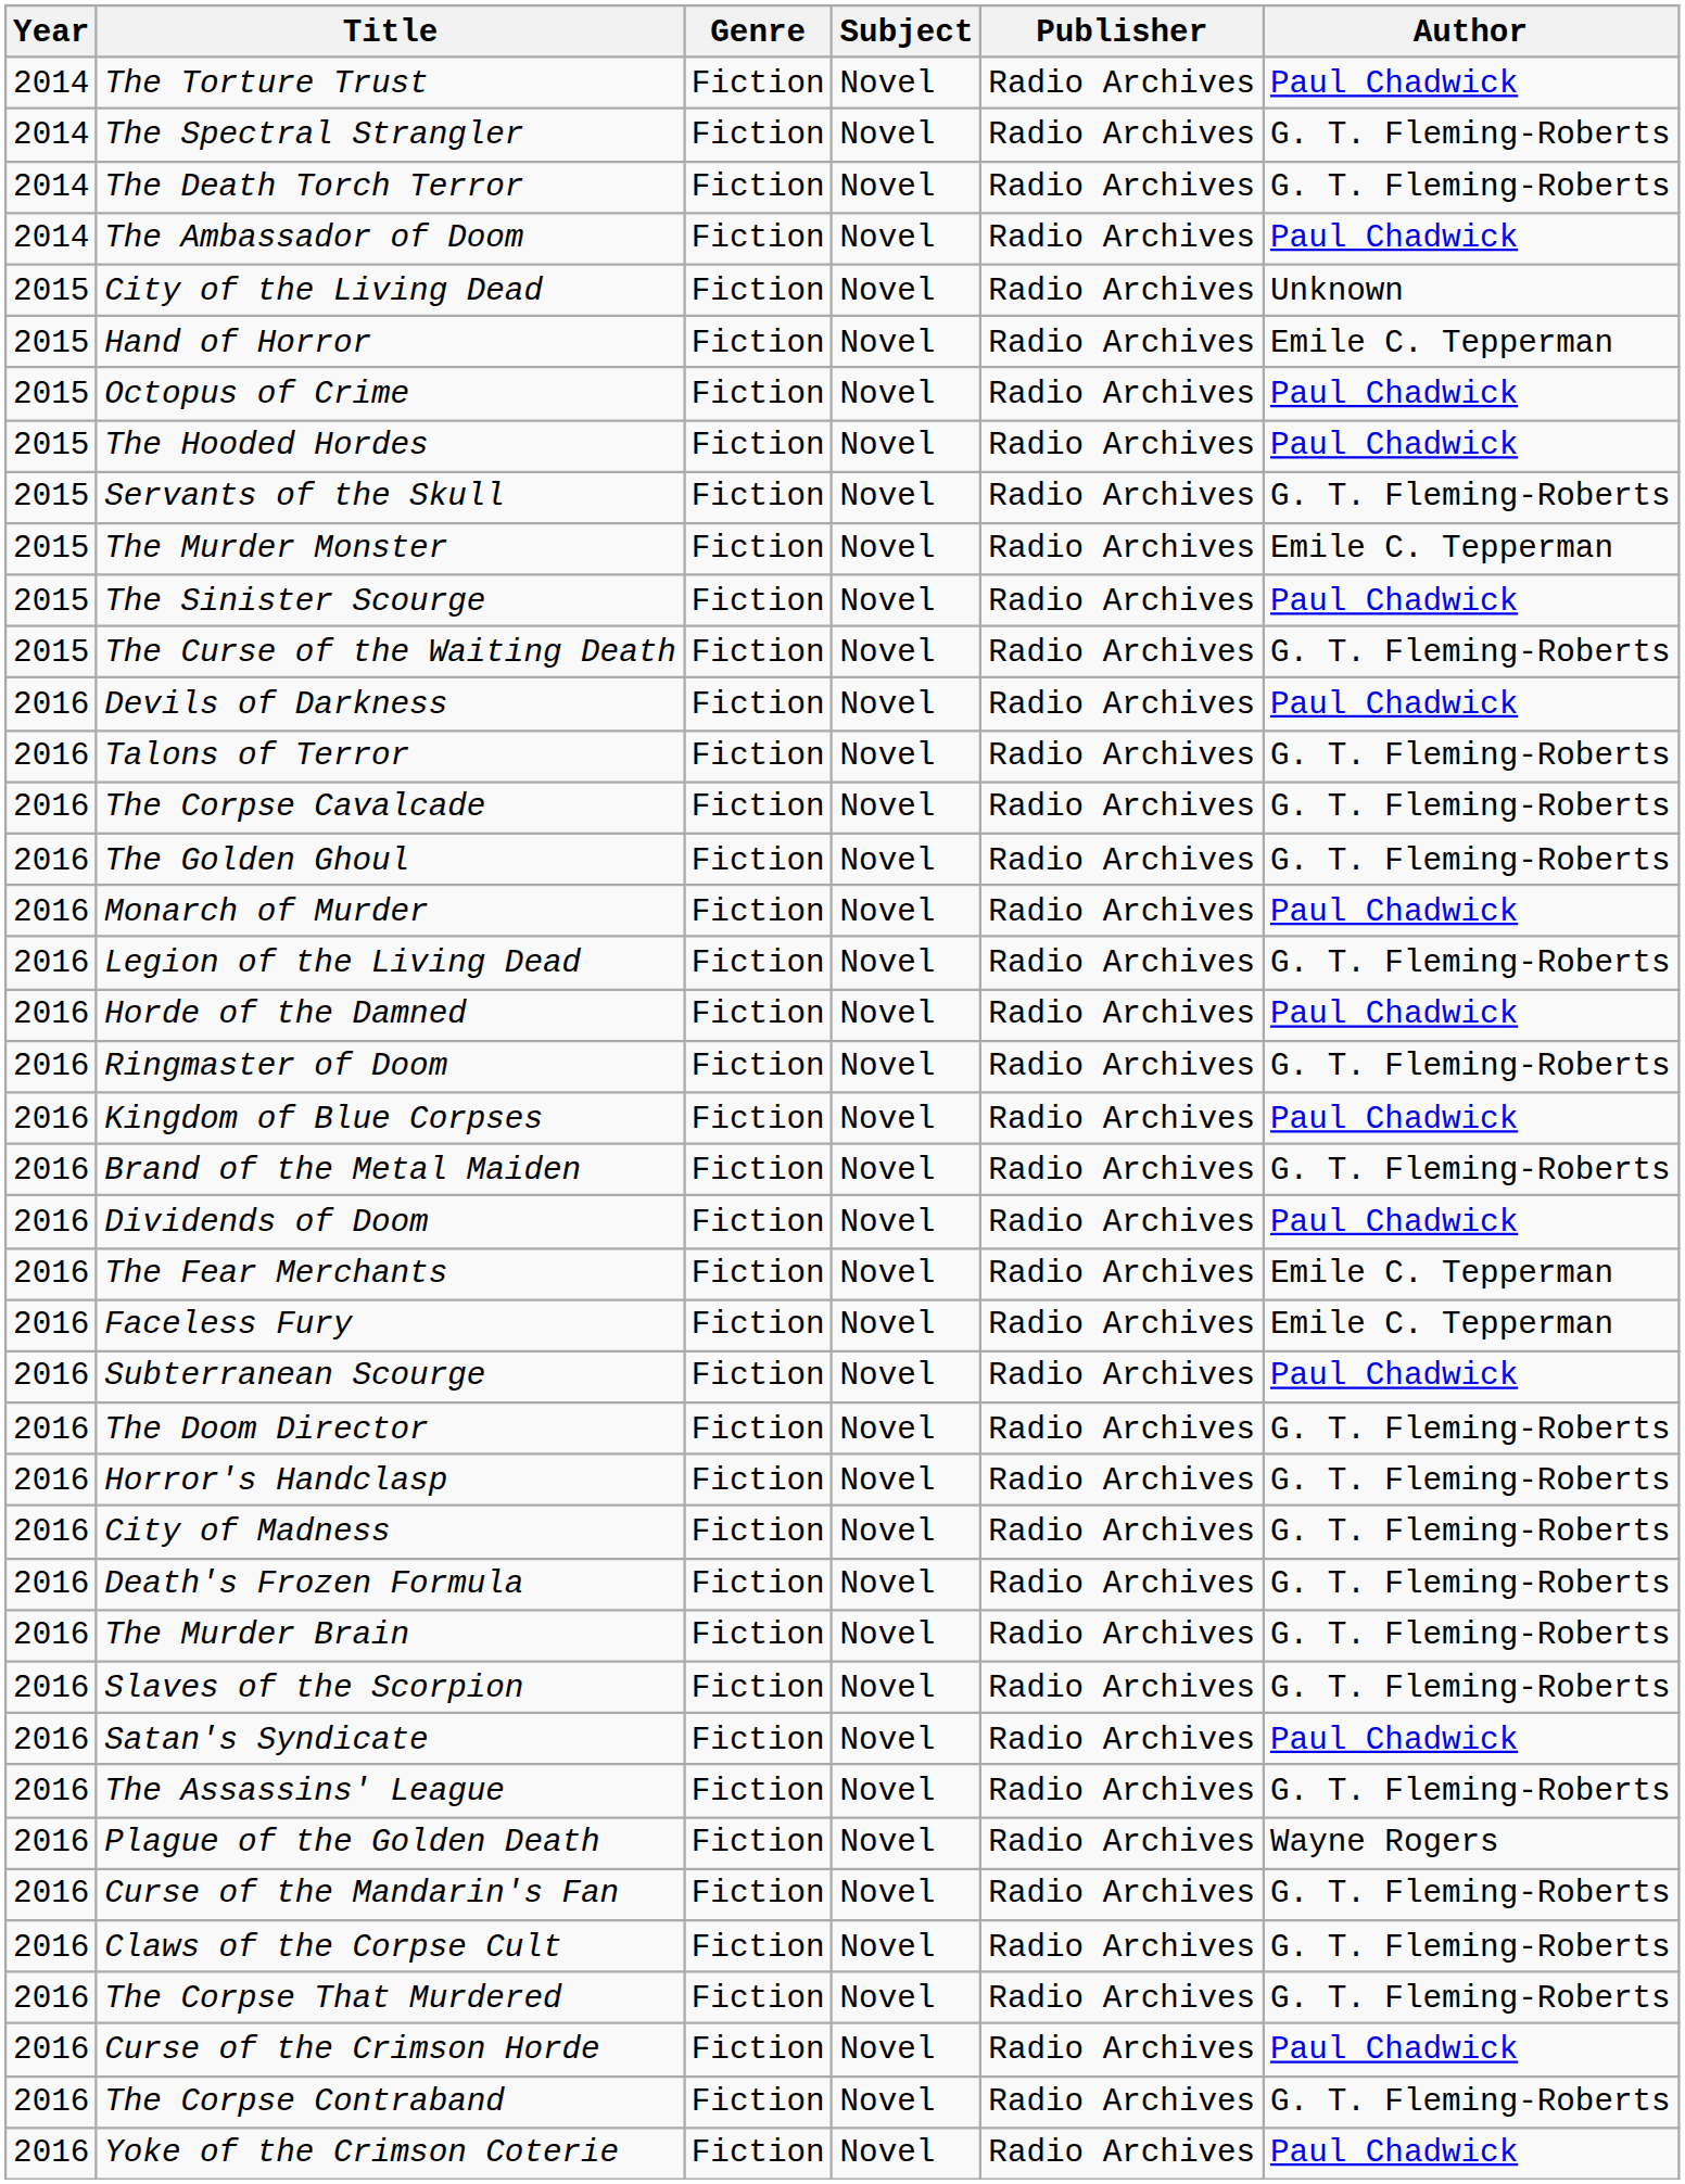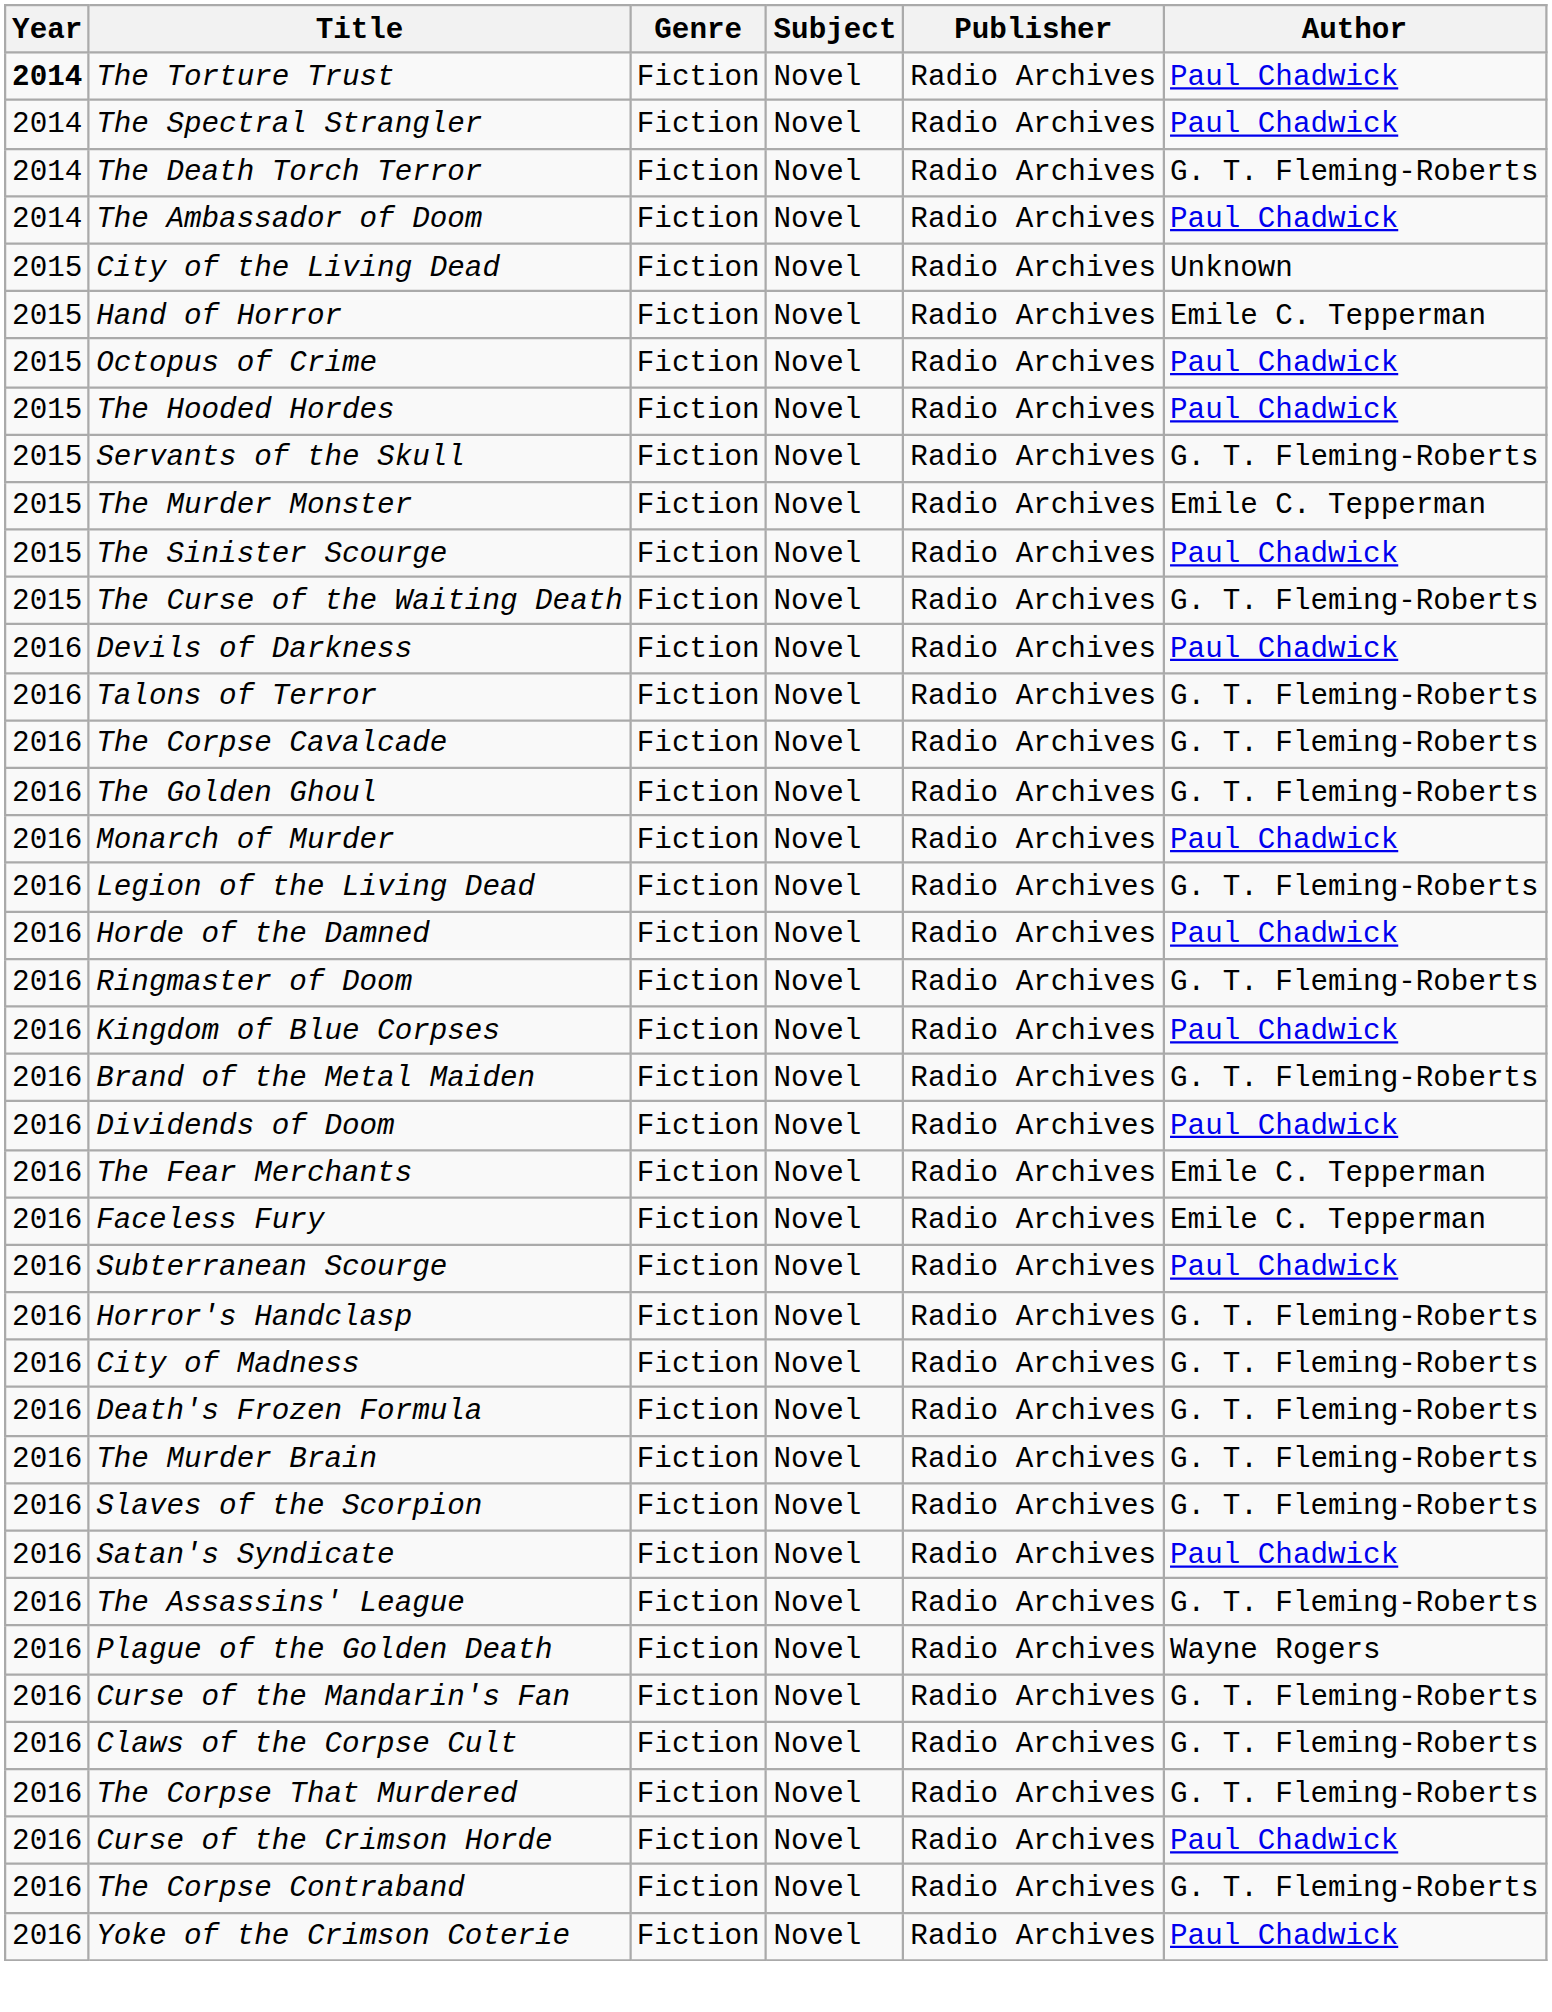The Torture Trust | Year: normal -> bold
The Spectral Strangler | Author: G. T. Fleming-Roberts -> Paul Chadwick
- row: 2016 | The Doom Director | Fiction | Novel | Radio Archives | G. T. Fleming-Roberts
